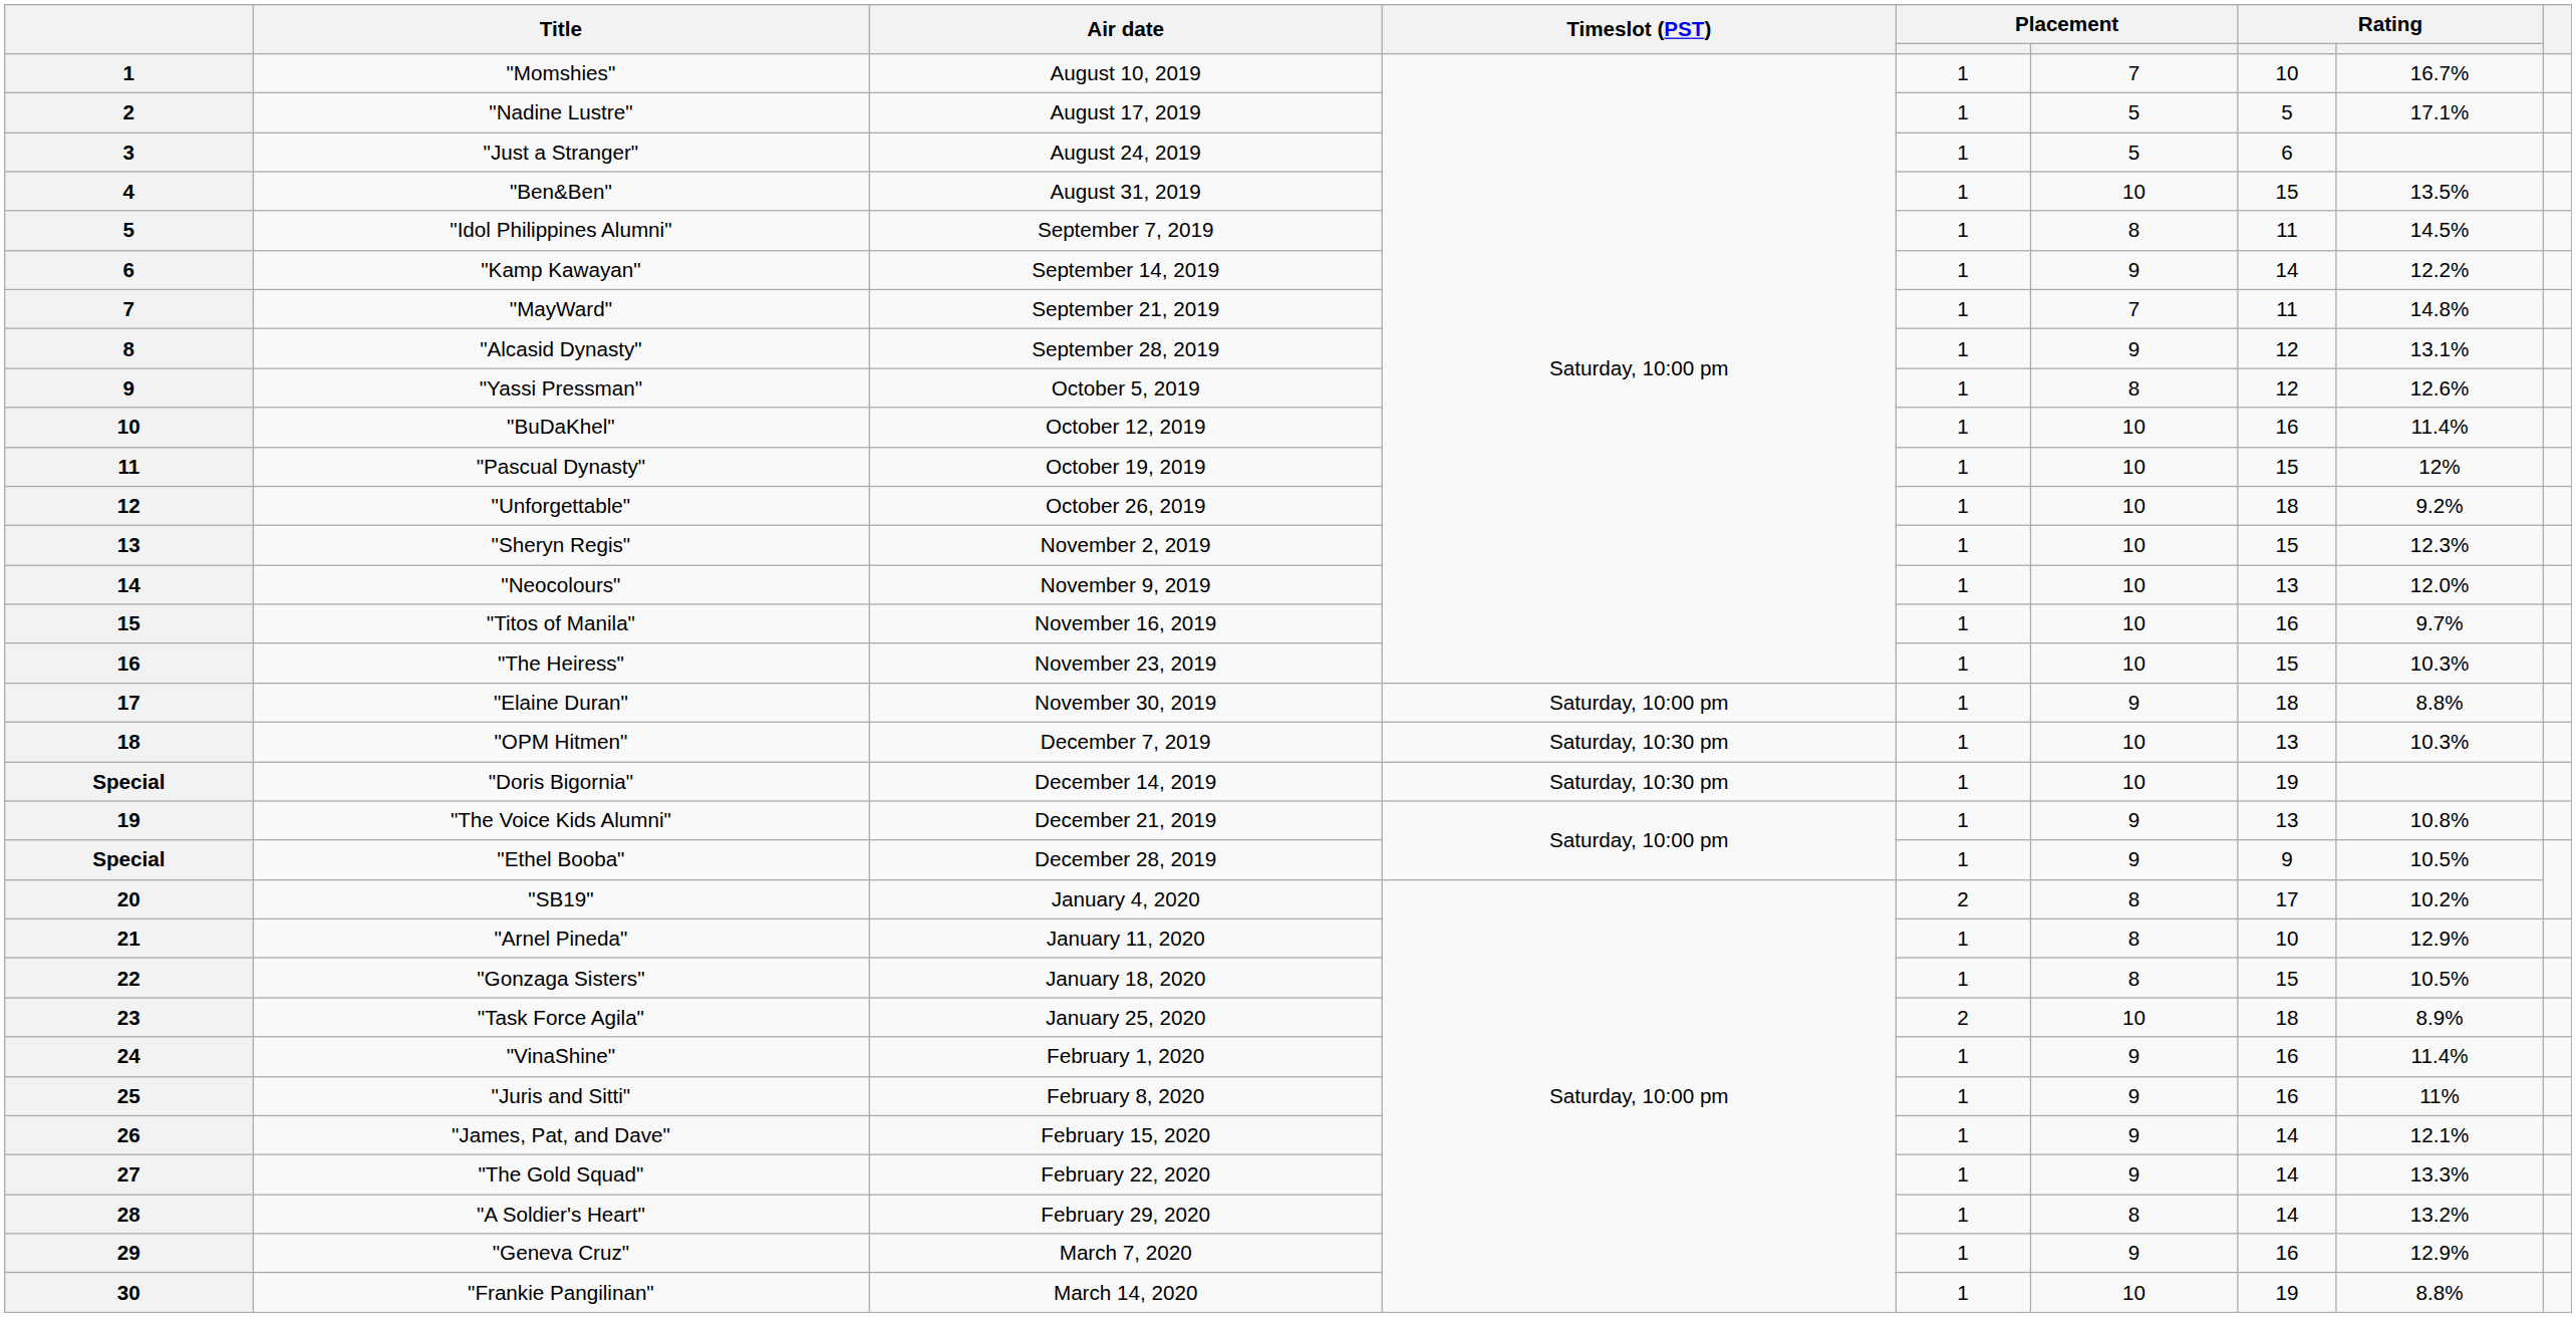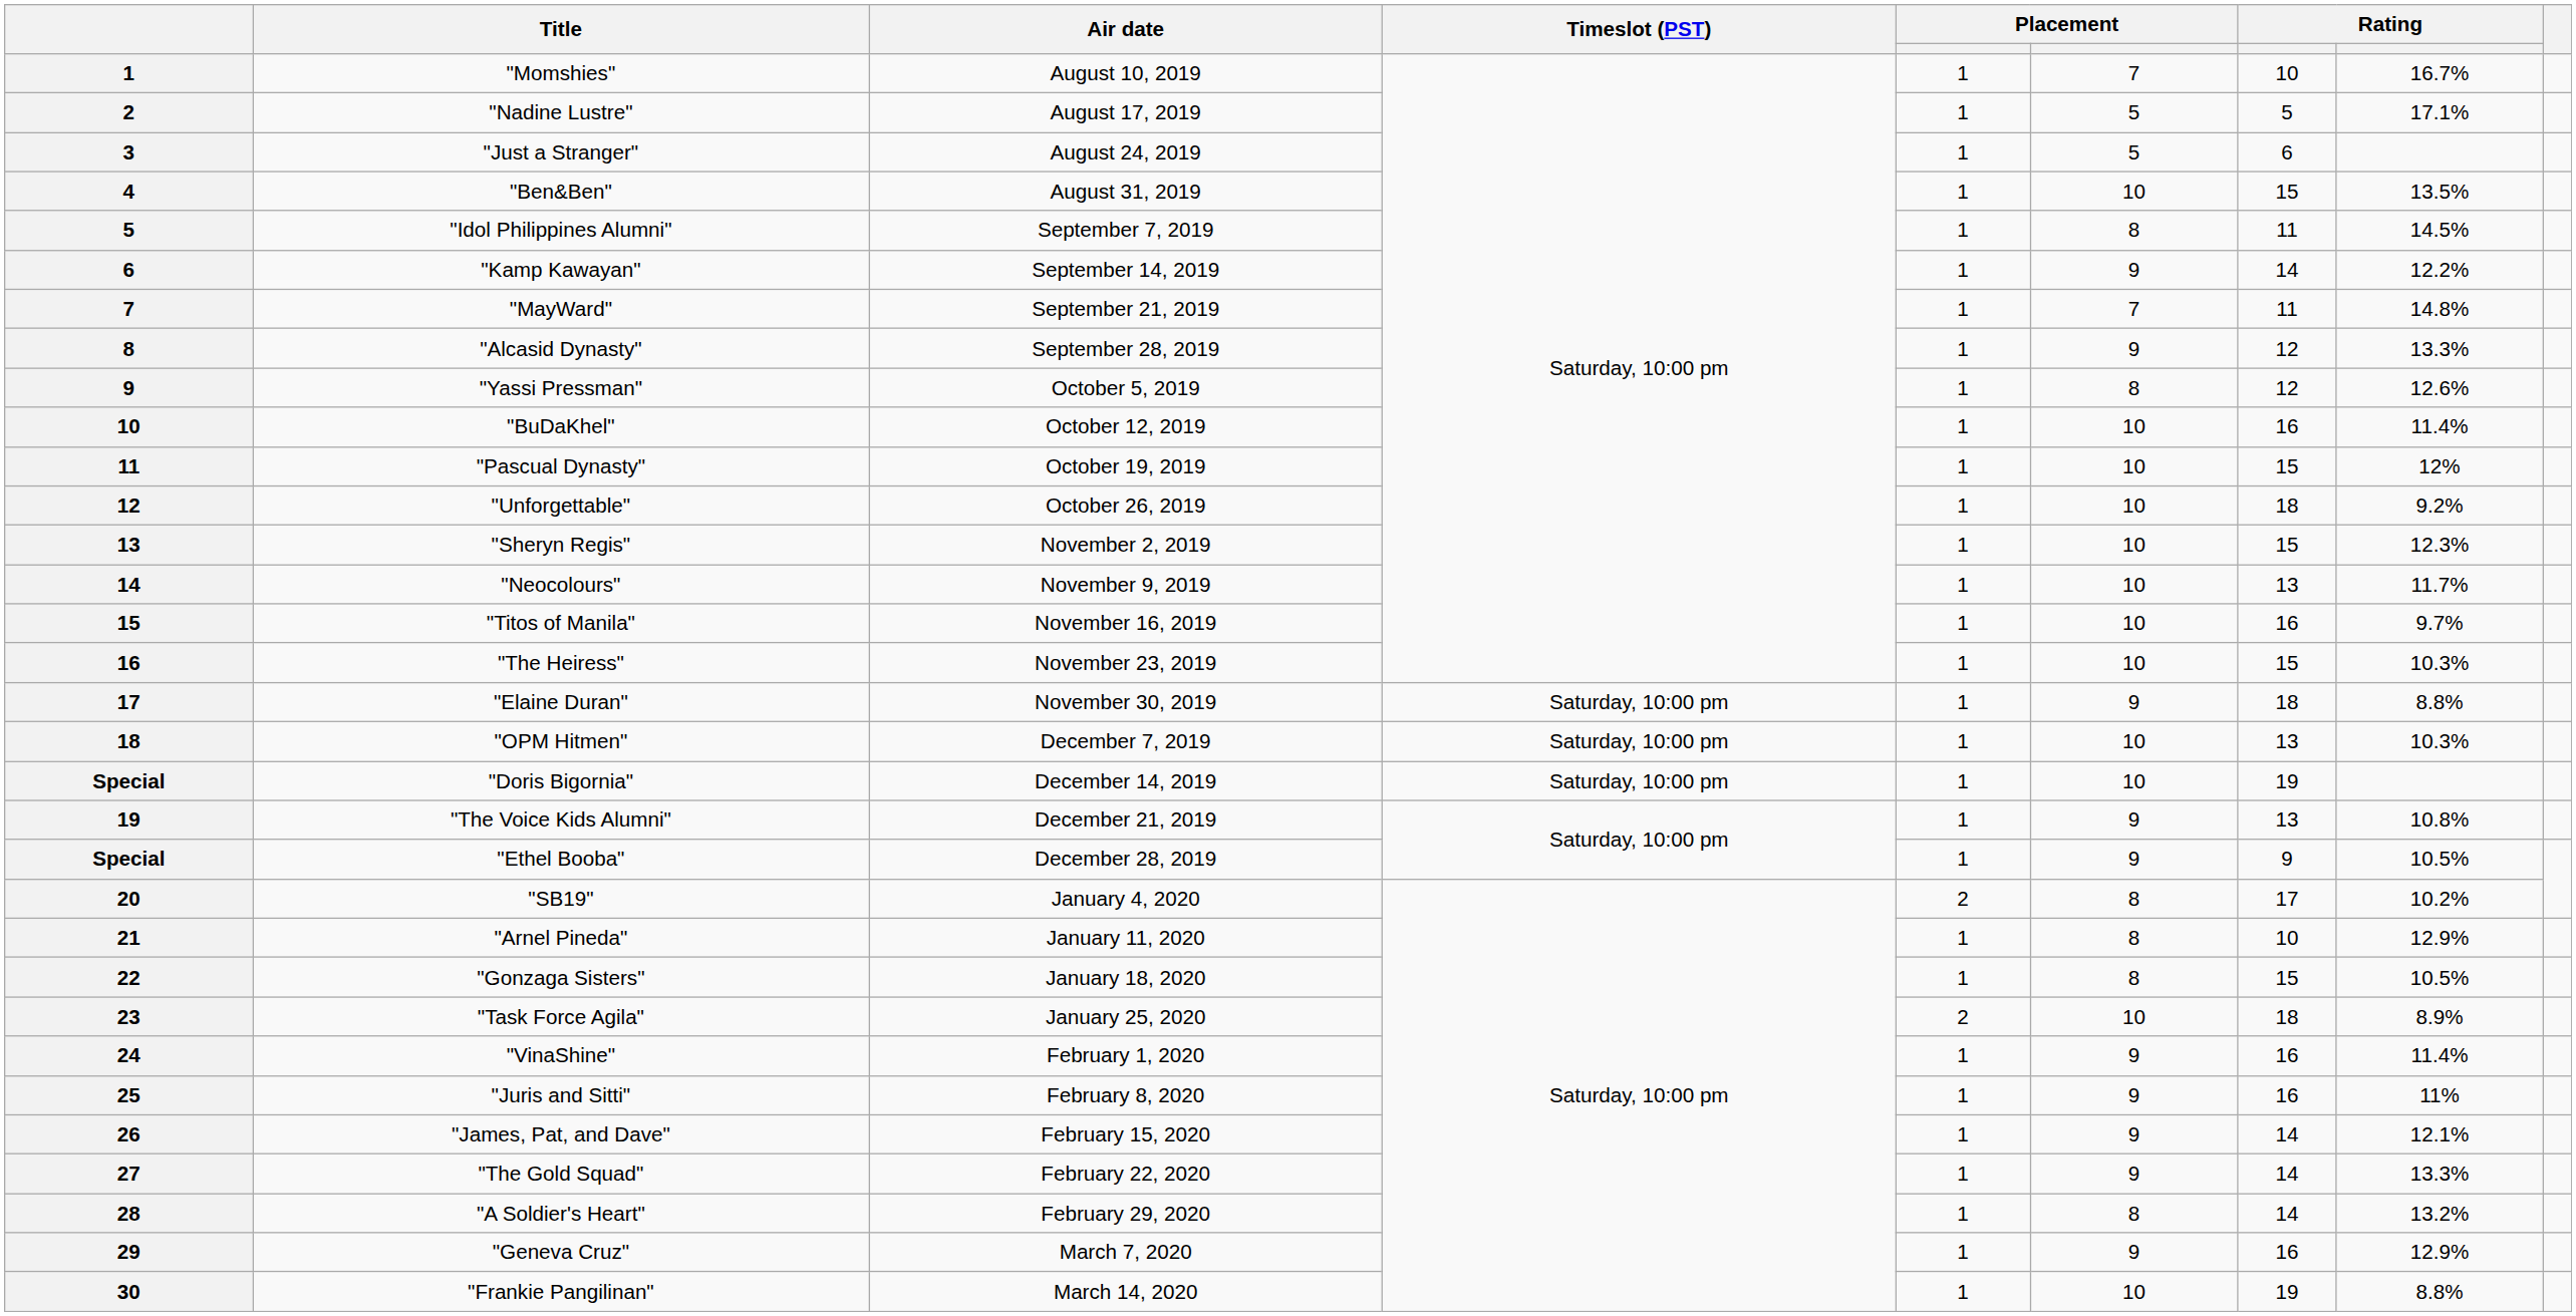"Alcasid Dynasty" | column 8: 13.1% -> 13.3%
"Neocolours" | column 8: 12.0% -> 11.7%
"OPM Hitmen" | Timeslot (PST): Saturday, 10:30 pm -> Saturday, 10:00 pm
"Doris Bigornia" | Timeslot (PST): Saturday, 10:30 pm -> Saturday, 10:00 pm
